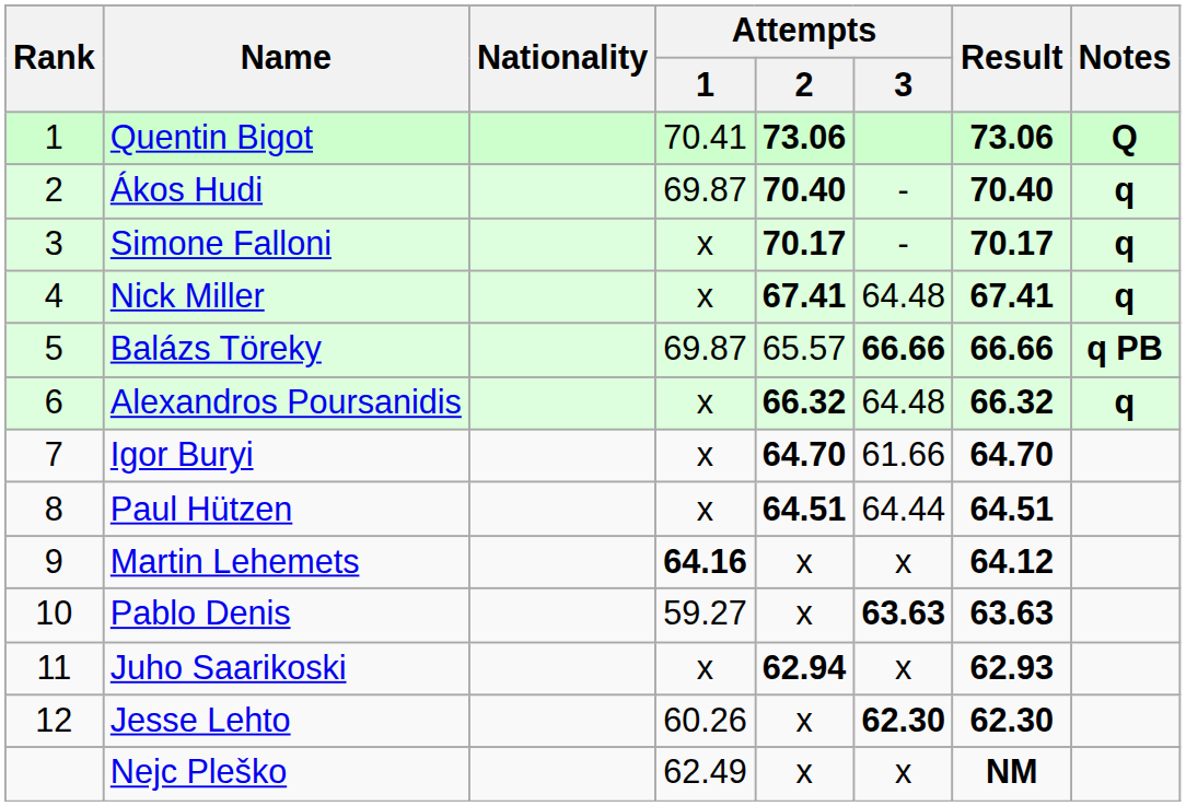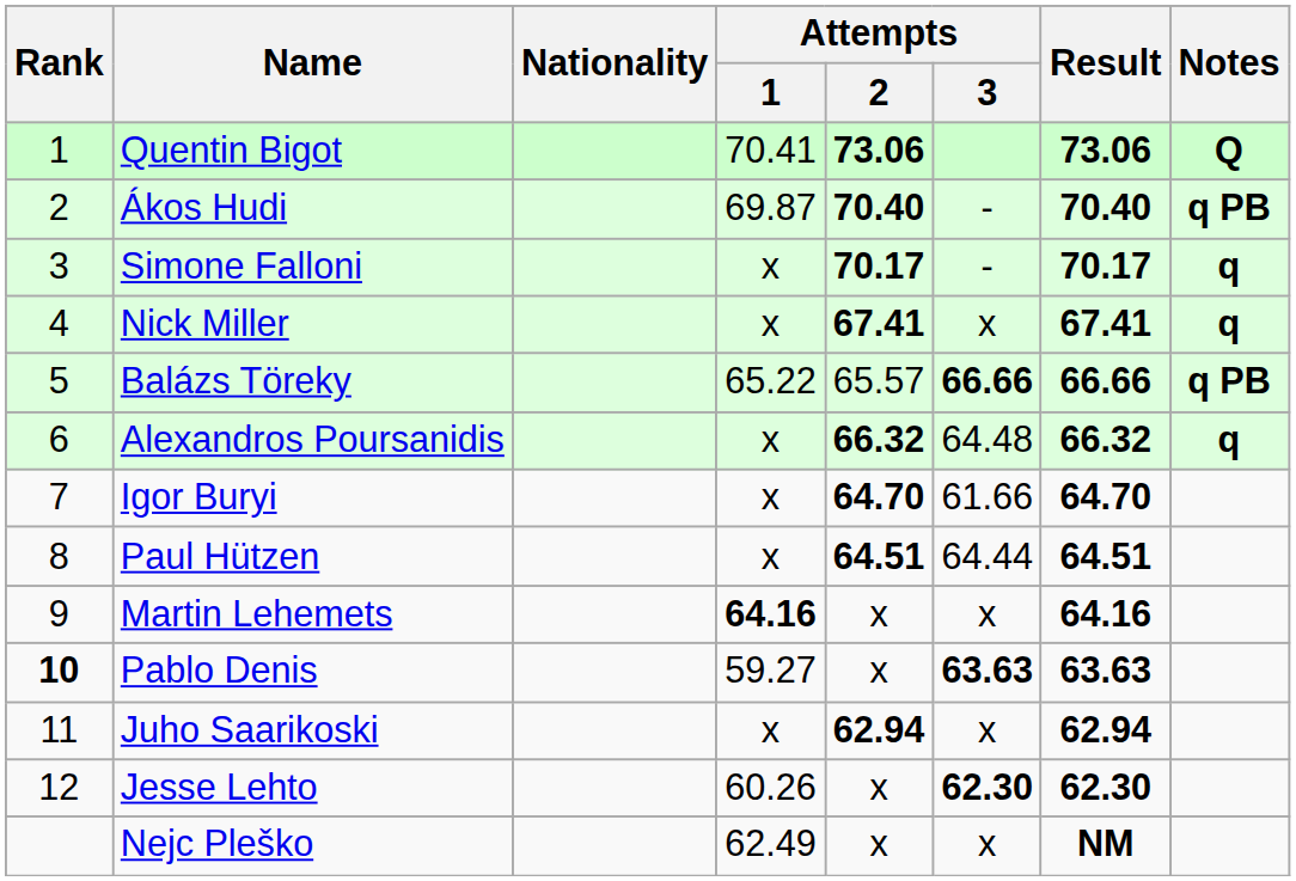Ákos Hudi | Notes: q -> q PB
Nick Miller | Attempts / 3: 64.48 -> x
Balázs Töreky | Attempts / 1: 69.87 -> 65.22
Martin Lehemets | Result: 64.12 -> 64.16
Pablo Denis | Rank: normal -> bold
Juho Saarikoski | Result: 62.93 -> 62.94
